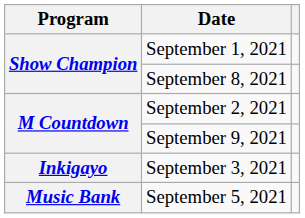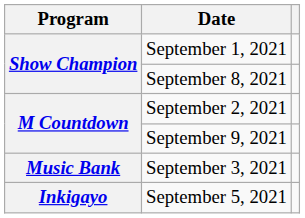September 3, 2021 | Program: Inkigayo -> Music Bank
September 5, 2021 | Program: Music Bank -> Inkigayo
